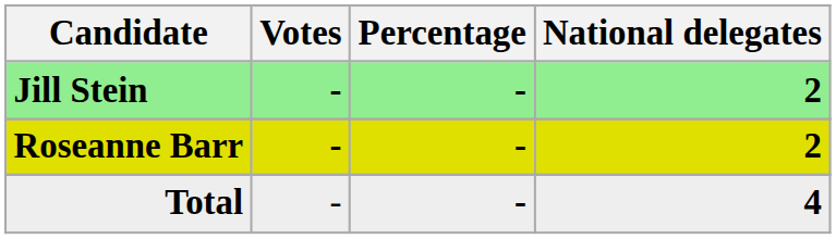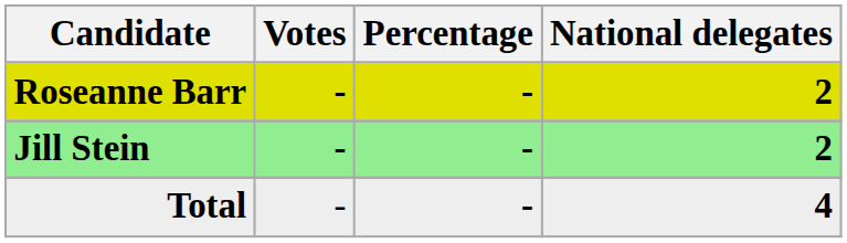rows swapped: Jill Stein <-> Roseanne Barr
